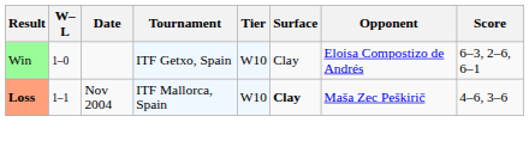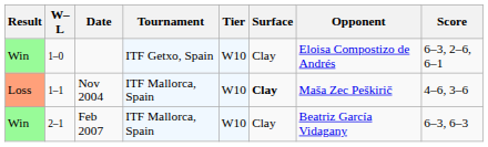Nov 2004 | Result: bold -> normal
+ row: Win | 2–1 | Feb 2007 | ITF Mallorca, Spain | W10 | Clay | Beatriz García Vidagany | 6–3, 6–3
